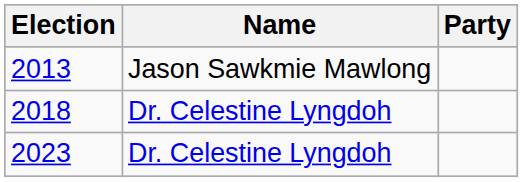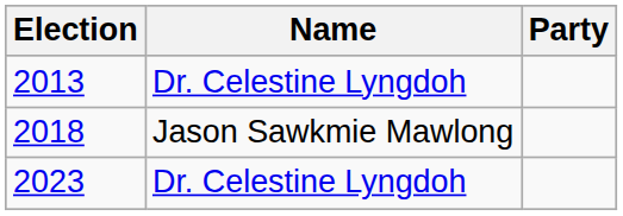2013 | Name: Jason Sawkmie Mawlong -> Dr. Celestine Lyngdoh
2018 | Name: Dr. Celestine Lyngdoh -> Jason Sawkmie Mawlong
